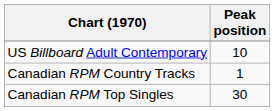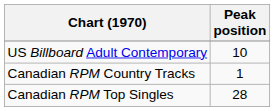Canadian RPM Top Singles | Peak position: 30 -> 28
